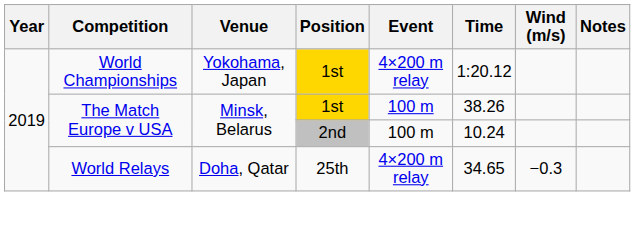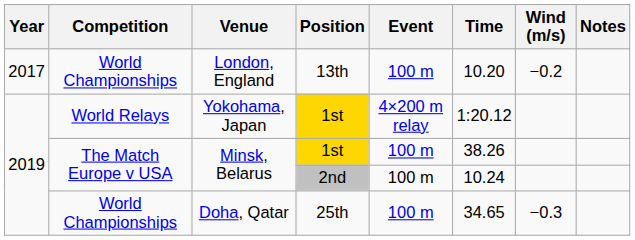+ row: 2017 | World Championships | London, England | 13th | 100 m | 10.20 | −0.2
Yokohama, Japan | Competition: World Championships -> World Relays
Doha, Qatar | Competition: World Relays -> World Championships
Doha, Qatar | Event: 4×200 m relay -> 100 m
